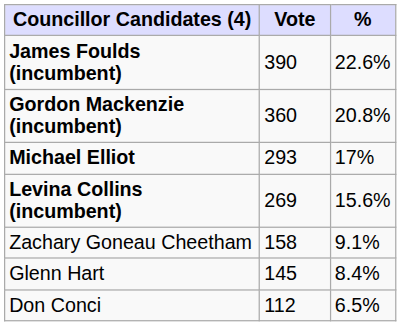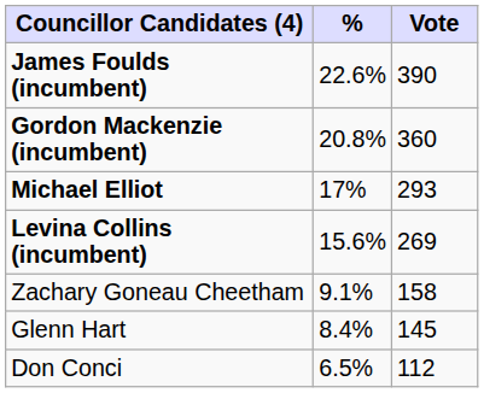columns swapped: Vote <-> %
